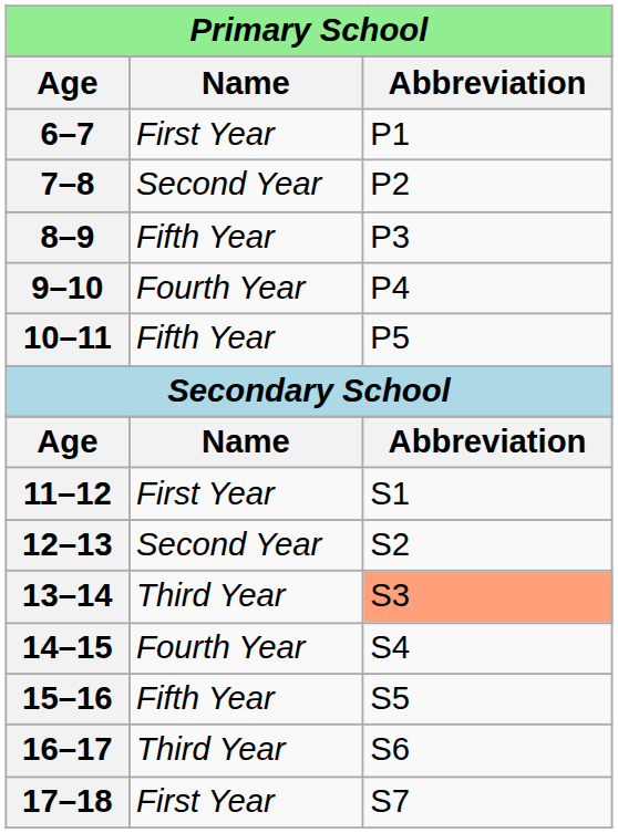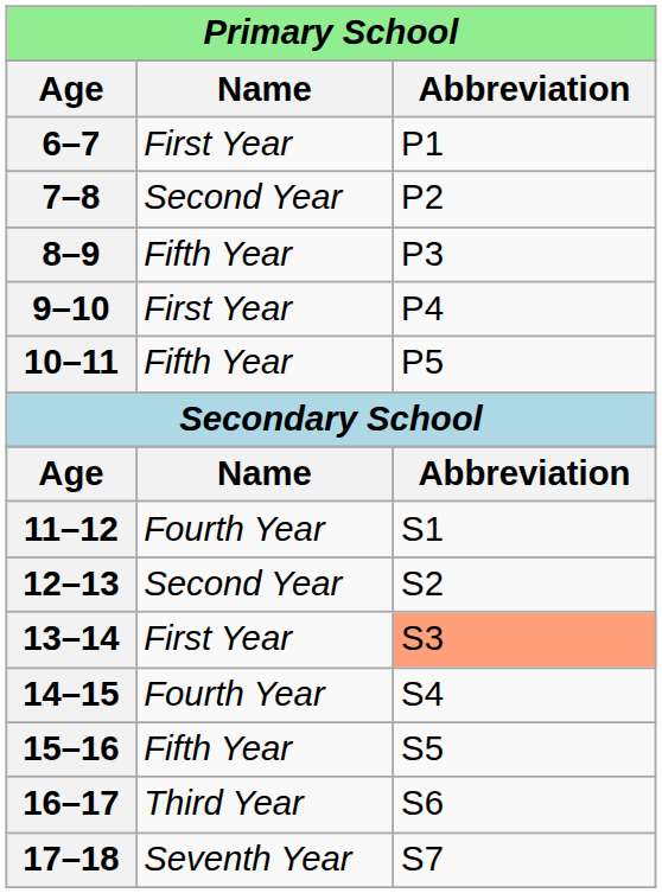9–10 | column 2: Fourth Year -> First Year
11–12 | column 2: First Year -> Fourth Year
13–14 | column 2: Third Year -> First Year
17–18 | column 2: First Year -> Seventh Year
